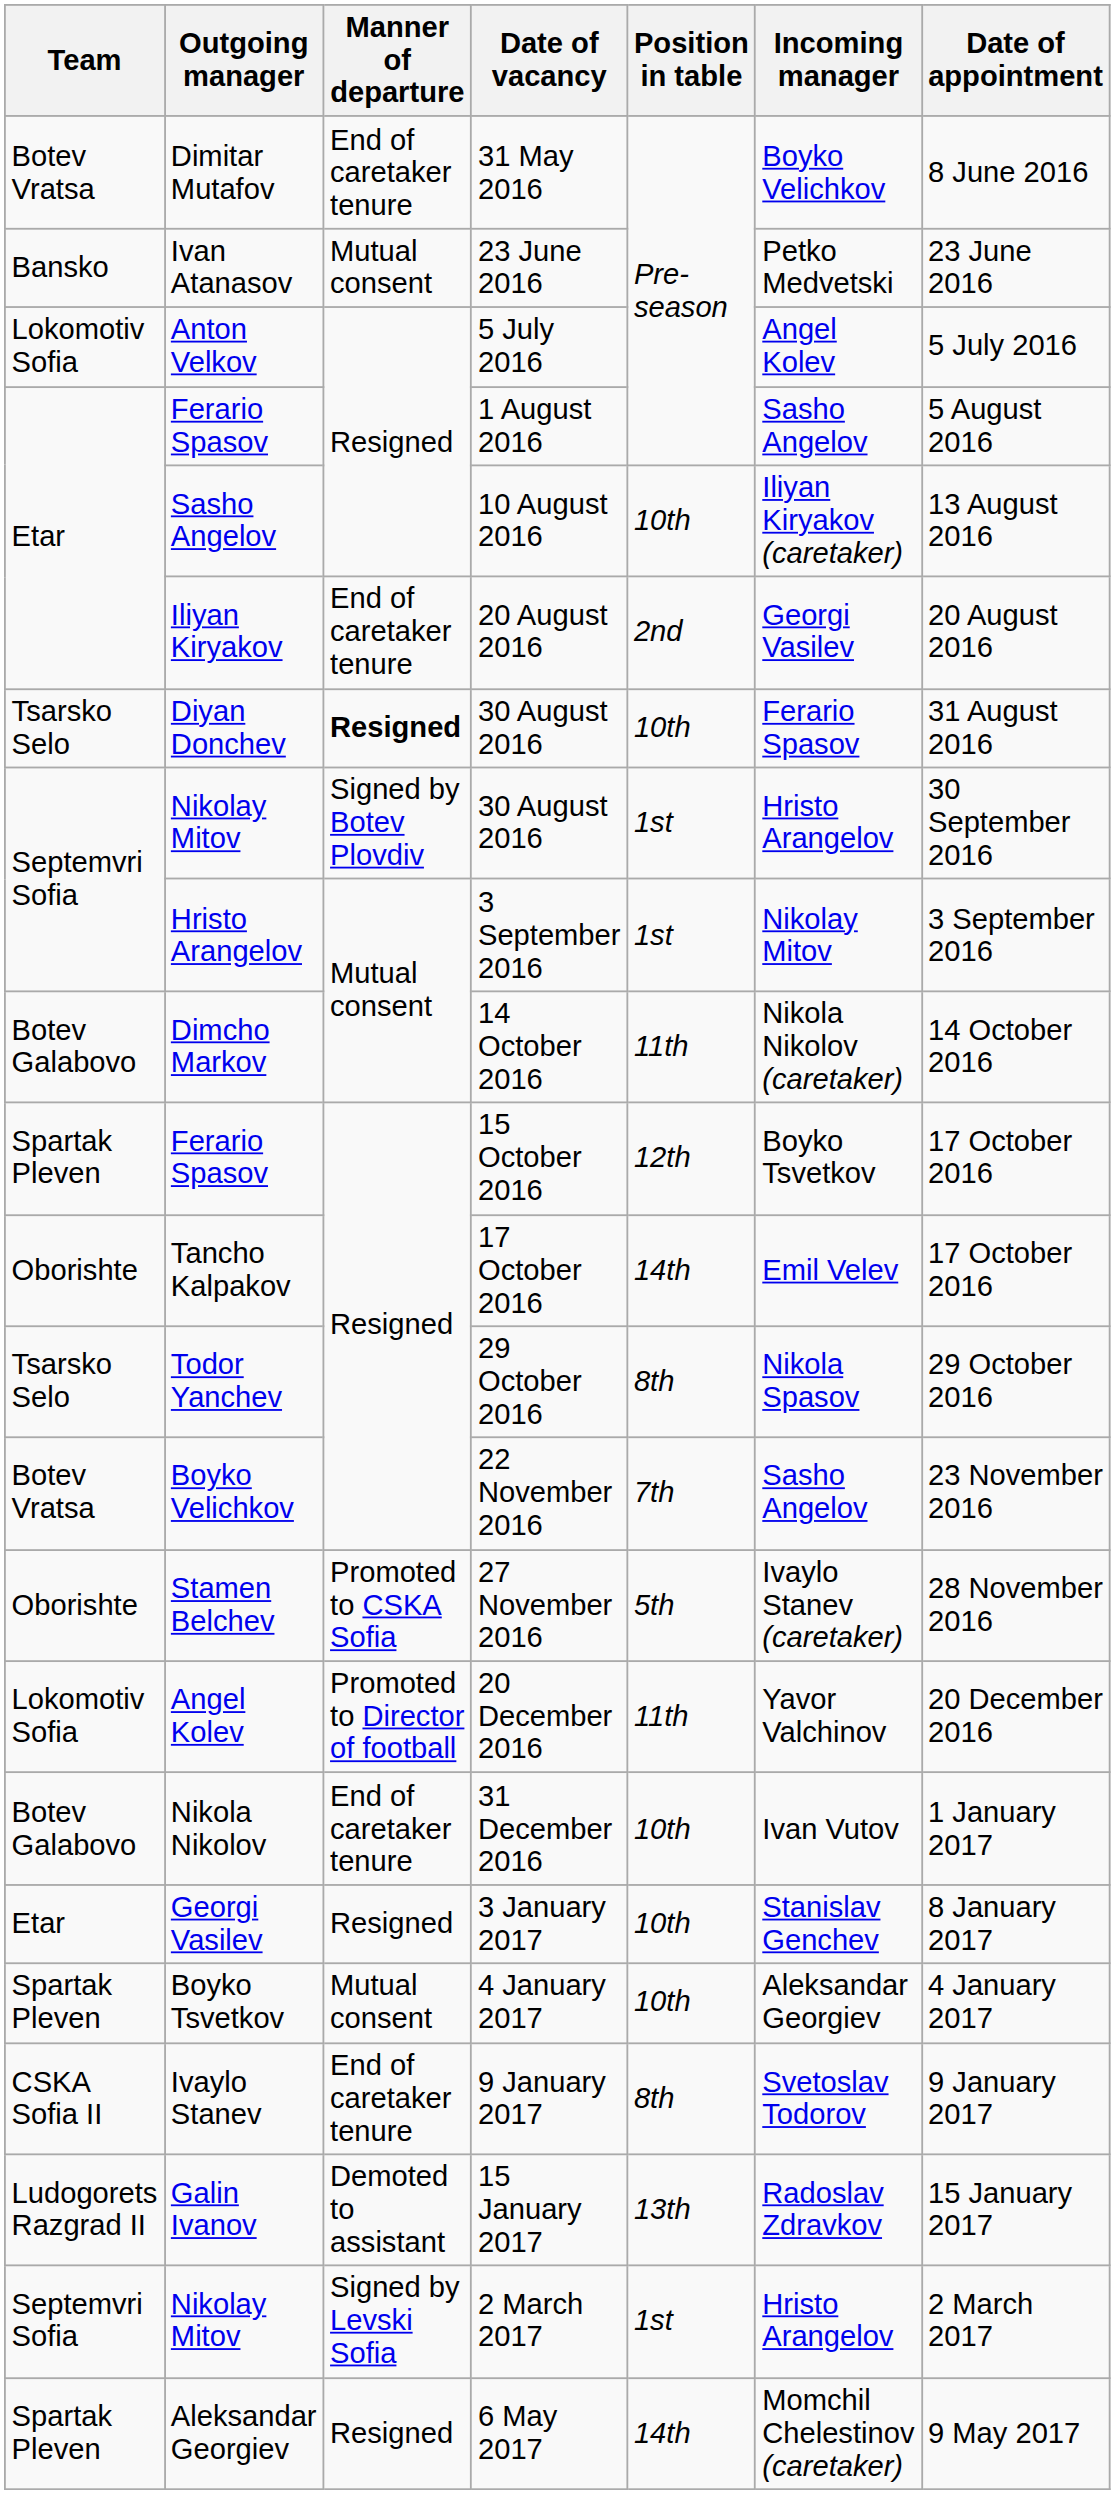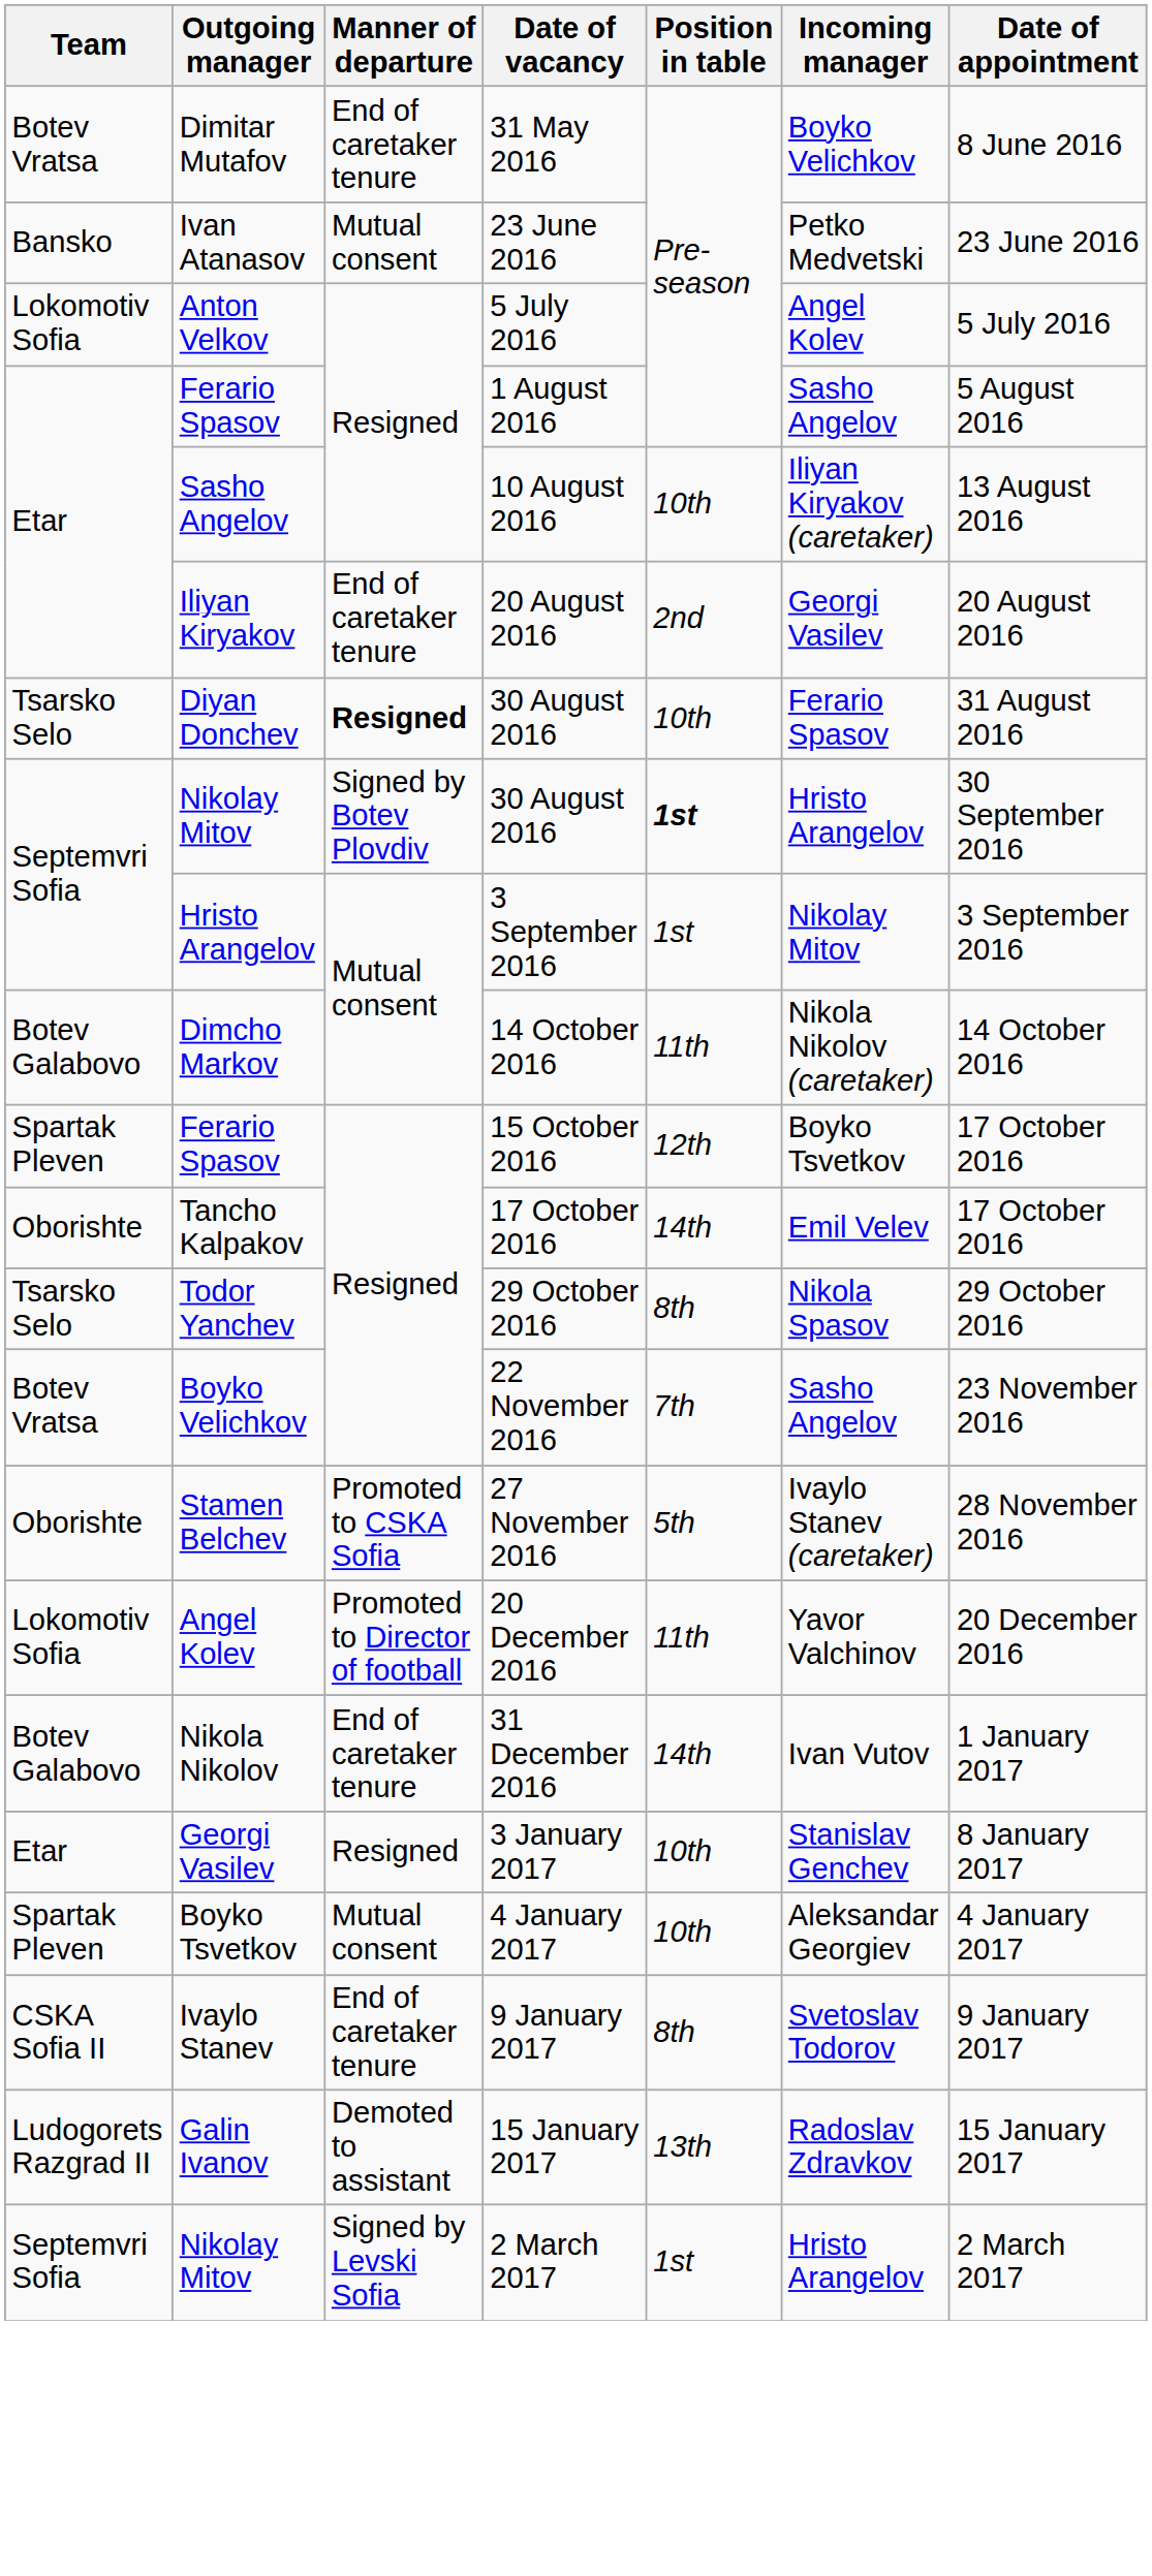Nikolay Mitov / 30 August 2016 | Position in table: normal -> bold
31 December 2016 | Position in table: 10th -> 14th
- row: Spartak Pleven | Aleksandar Georgiev | Resigned | 6 May 2017 | 14th | Momchil Chelestinov (caretaker) | 9 May 2017
